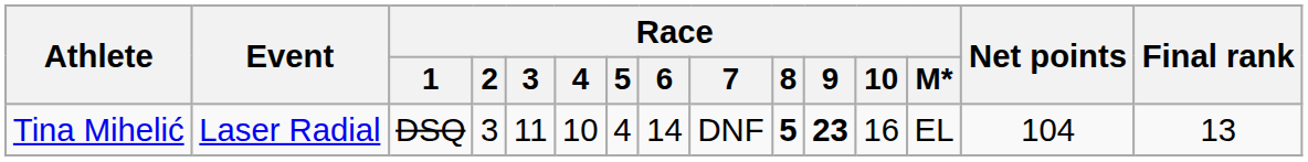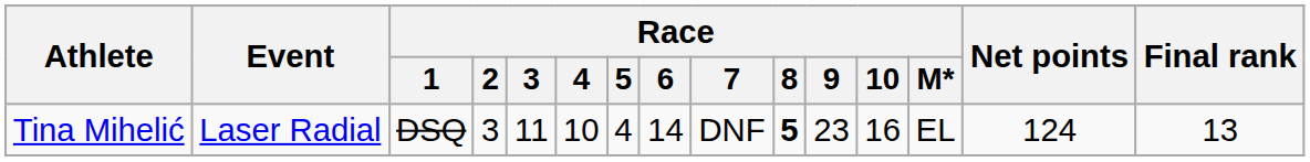Tina Mihelić | Race / 9: bold -> normal
Tina Mihelić | Net points: 104 -> 124
